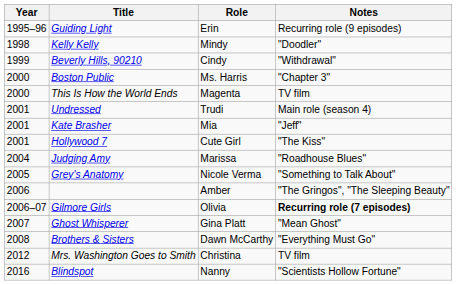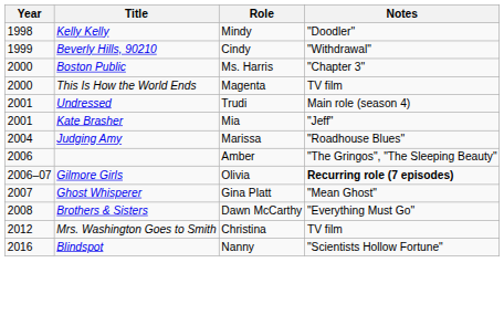- row: 1995–96 | Guiding Light | Erin | Recurring role (9 episodes)
- row: 2001 | Hollywood 7 | Cute Girl | "The Kiss"
- row: 2005 | Grey's Anatomy | Nicole Verma | "Something to Talk About"
